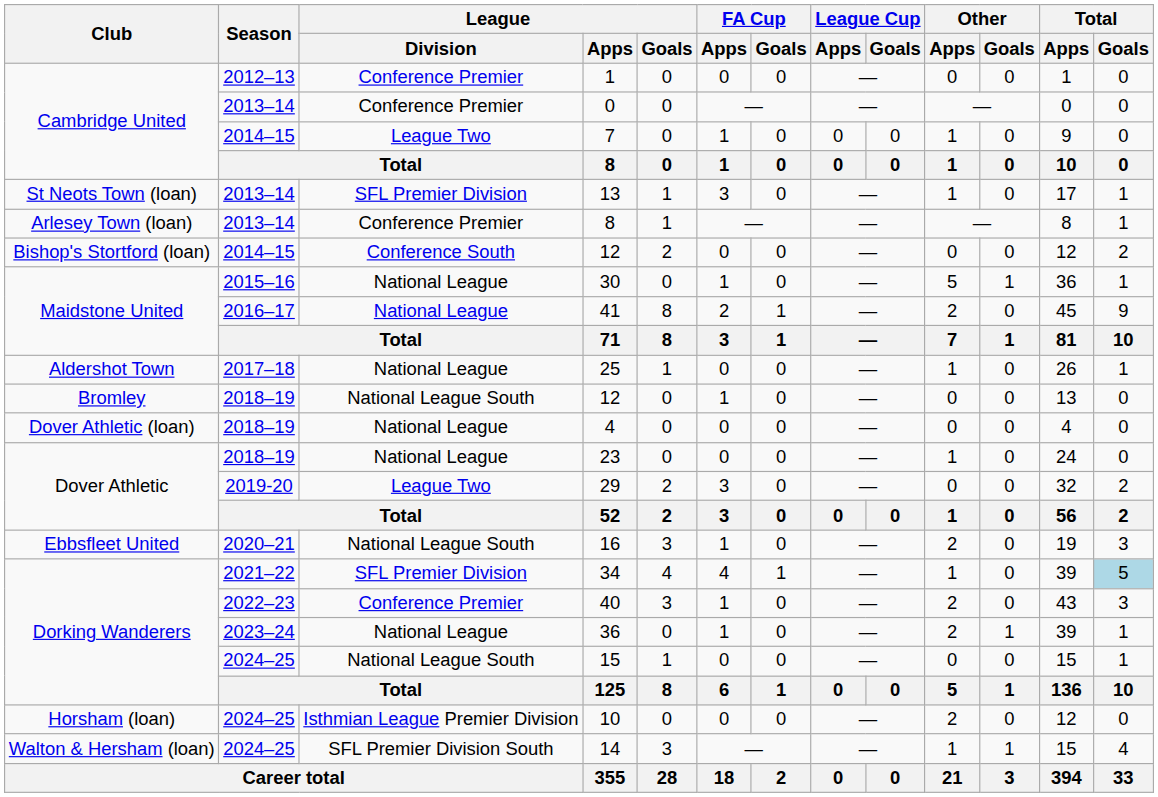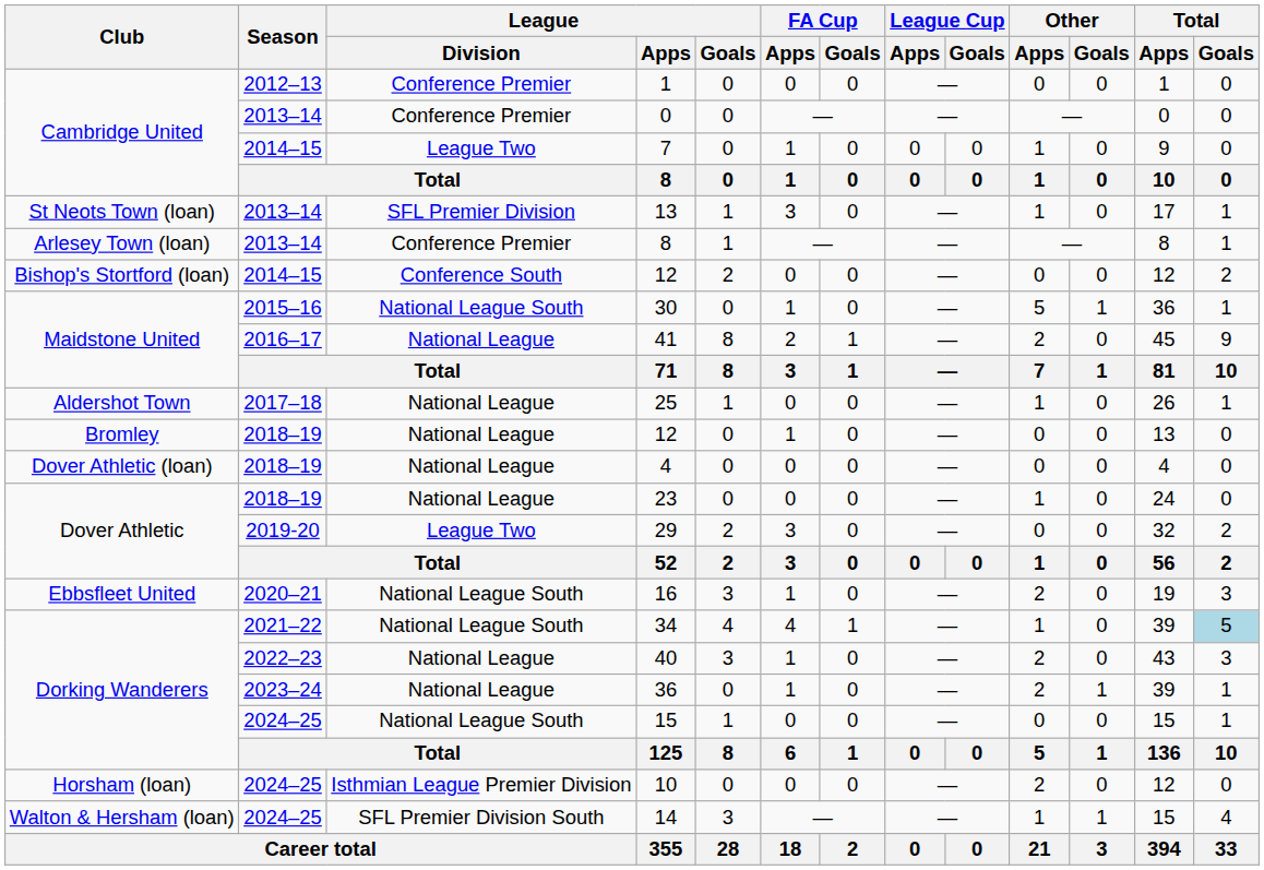30 | League / Division: National League -> National League South
Bromley / 12 | League / Division: National League South -> National League
34 | League / Division: SFL Premier Division -> National League South
40 | League / Division: Conference Premier -> National League
